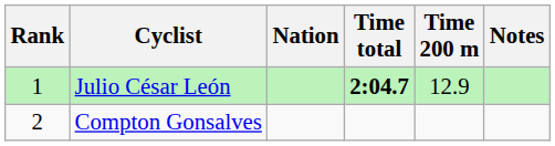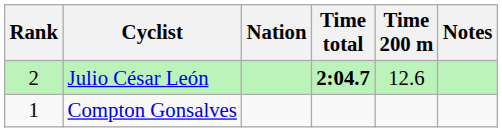Julio César León | Rank: 1 -> 2
Julio César León | Time 200 m: 12.9 -> 12.6
Compton Gonsalves | Rank: 2 -> 1
